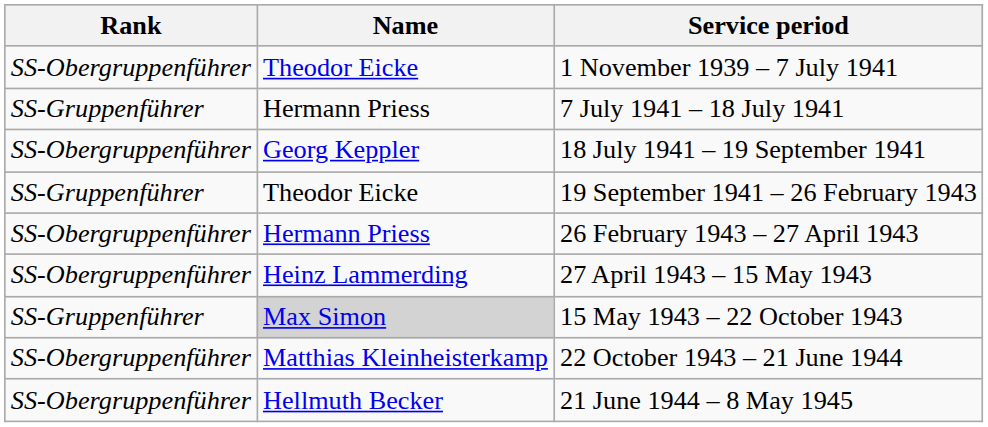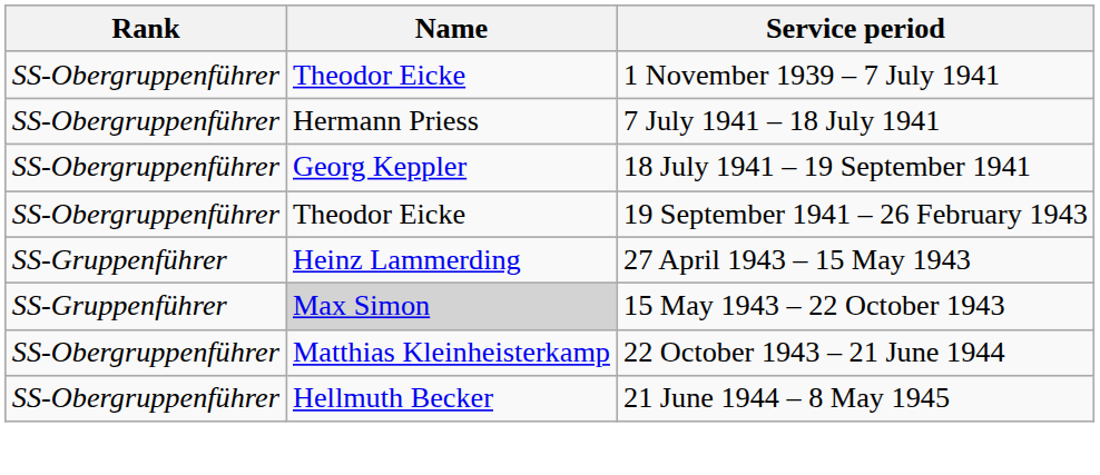7 July 1941 – 18 July 1941 | Rank: SS-Gruppenführer -> SS-Obergruppenführer
19 September 1941 – 26 February 1943 | Rank: SS-Gruppenführer -> SS-Obergruppenführer
- row: SS-Obergruppenführer | Hermann Priess | 26 February 1943 – 27 April 1943
27 April 1943 – 15 May 1943 | Rank: SS-Obergruppenführer -> SS-Gruppenführer
